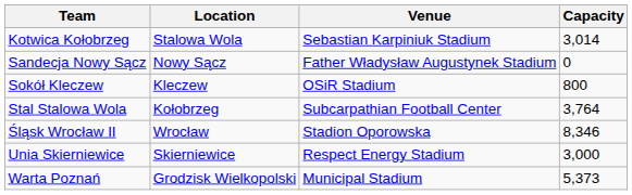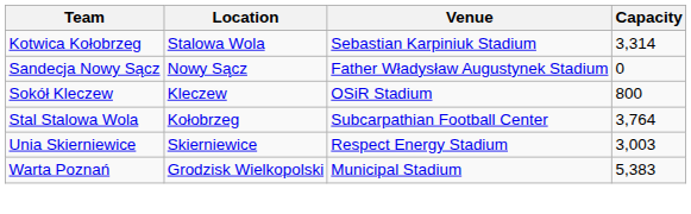Kotwica Kołobrzeg | Capacity: 3,014 -> 3,314
- row: Śląsk Wrocław II | Wrocław | Stadion Oporowska | 8,346
Unia Skierniewice | Capacity: 3,000 -> 3,003
Warta Poznań | Capacity: 5,373 -> 5,383
